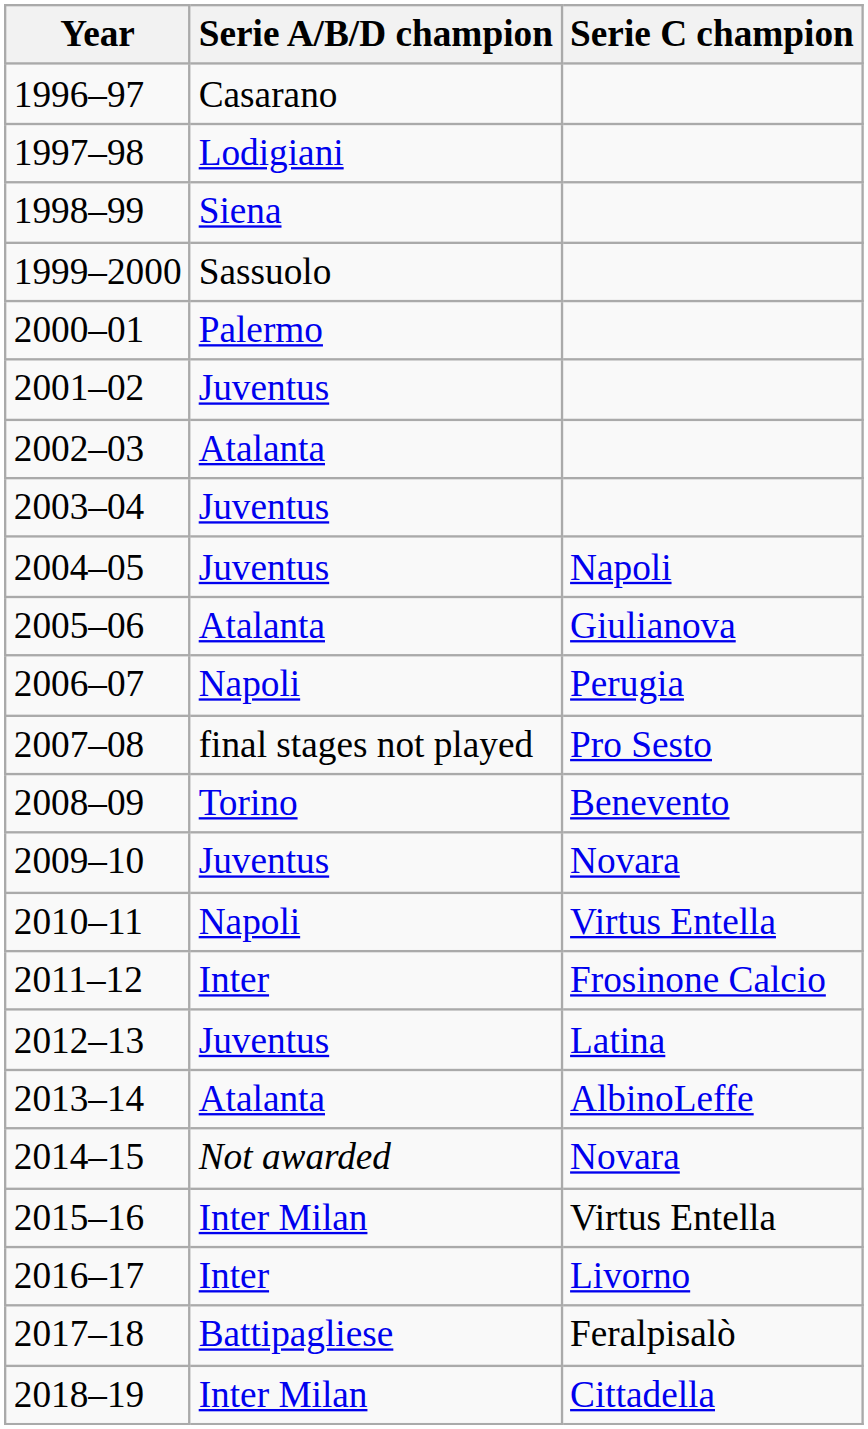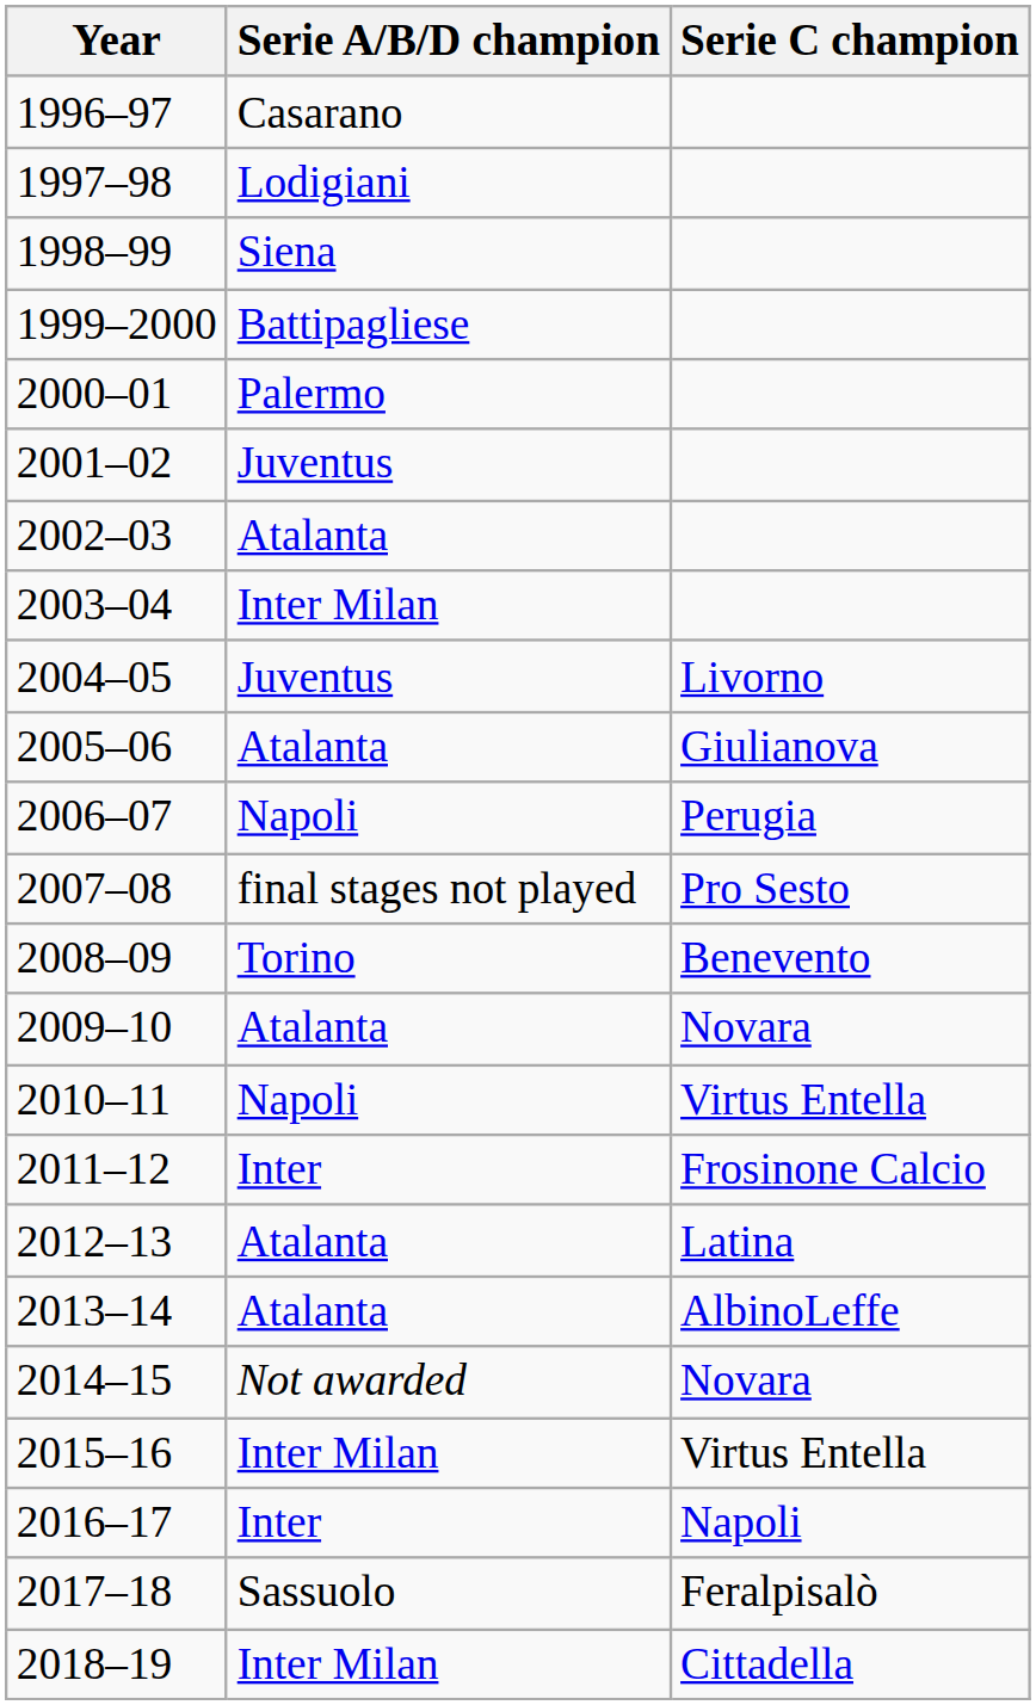1999–2000 | Serie A/B/D champion: Sassuolo -> Battipagliese
2003–04 | Serie A/B/D champion: Juventus -> Inter Milan
2004–05 | Serie C champion: Napoli -> Livorno
2009–10 | Serie A/B/D champion: Juventus -> Atalanta
2012–13 | Serie A/B/D champion: Juventus -> Atalanta
2016–17 | Serie C champion: Livorno -> Napoli
2017–18 | Serie A/B/D champion: Battipagliese -> Sassuolo
